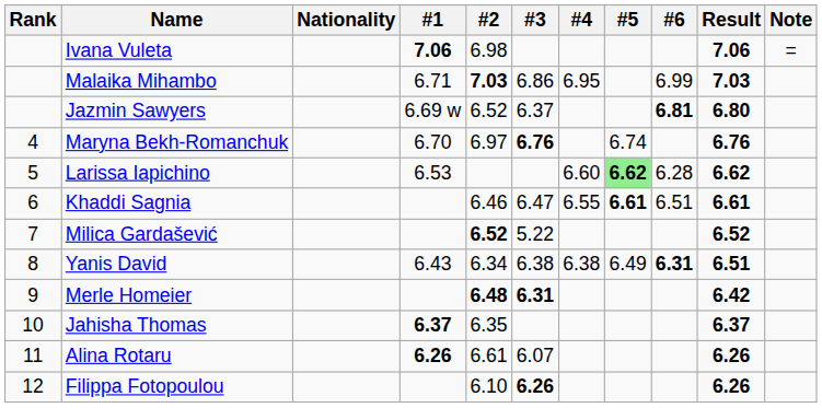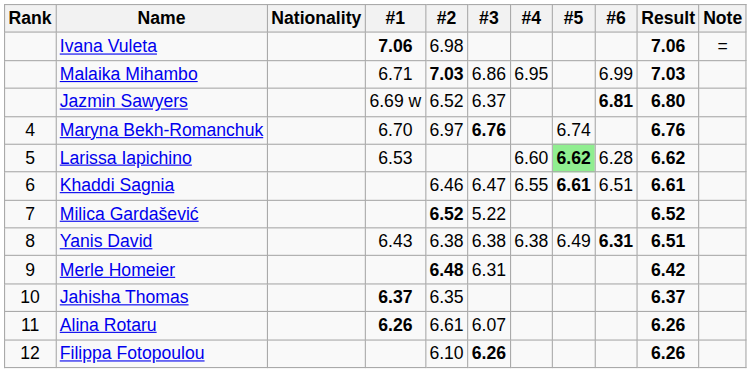Yanis David | #2: 6.34 -> 6.38
Merle Homeier | #3: bold -> normal
